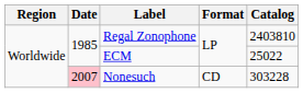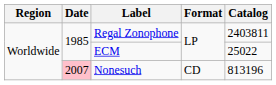Regal Zonophone | Catalog: 2403810 -> 2403811
Nonesuch | Catalog: 303228 -> 813196
